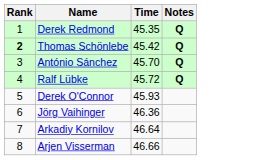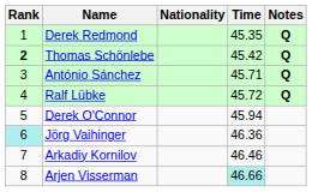+ column: Nationality
António Sánchez | Time: 45.70 -> 45.71
Derek O'Connor | Time: 45.93 -> 45.94
Jörg Vaihinger | Rank: no background -> paleturquoise background
Arkadiy Kornilov | Time: 46.64 -> 46.46
Arjen Visserman | Time: no background -> paleturquoise background
